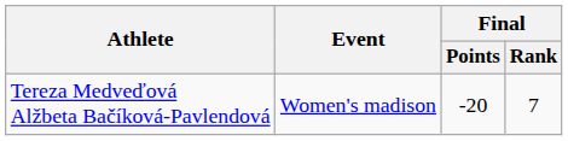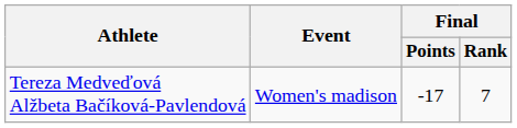Tereza Medveďová Alžbeta Bačíková-Pavlendová | Final / Points: -20 -> -17
